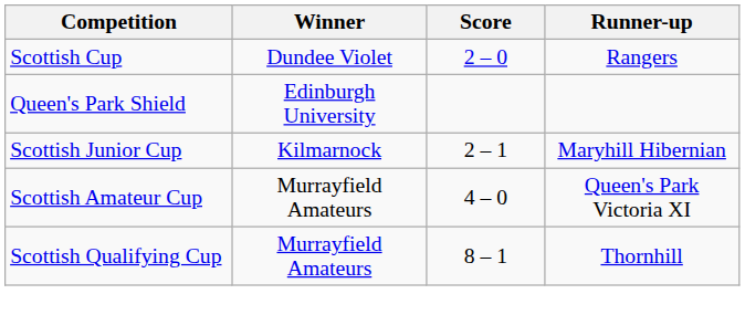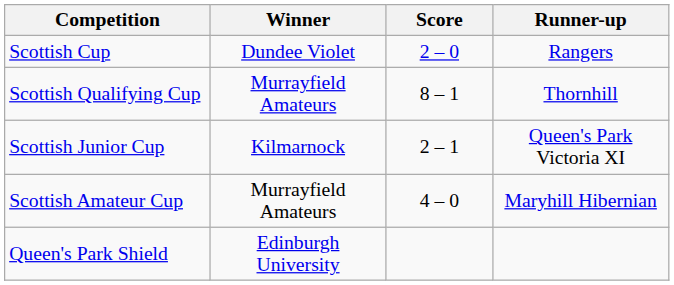rows swapped: Scottish Qualifying Cup <-> Queen's Park Shield
Scottish Junior Cup | Runner-up: Maryhill Hibernian -> Queen's Park Victoria XI
Scottish Amateur Cup | Runner-up: Queen's Park Victoria XI -> Maryhill Hibernian
